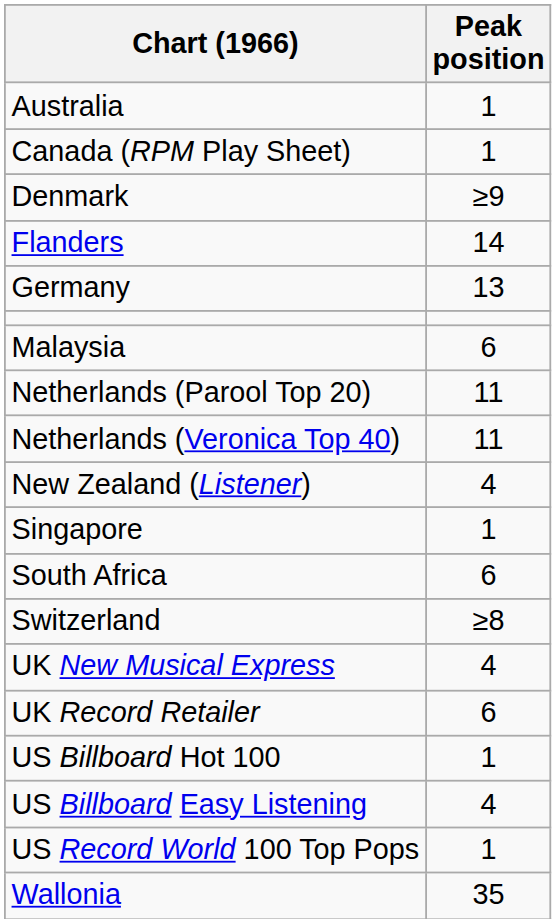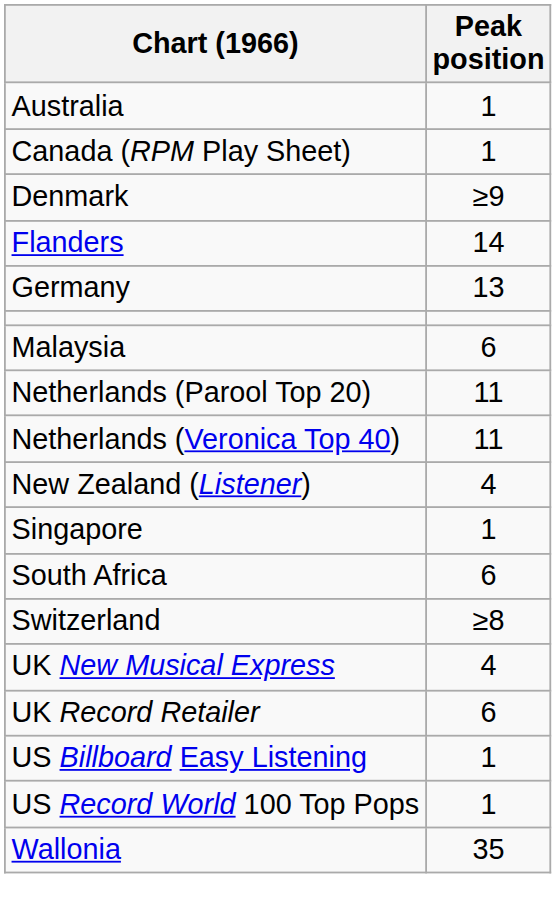- row: US Billboard Hot 100 | 1
US Billboard Easy Listening | Peak position: 4 -> 1
